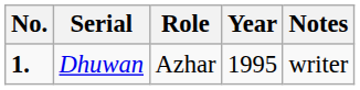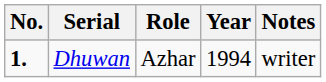Dhuwan | Year: 1995 -> 1994
